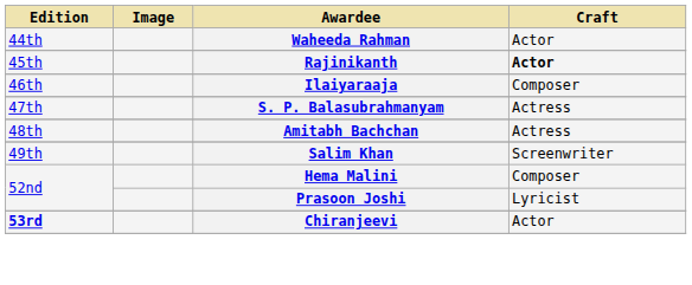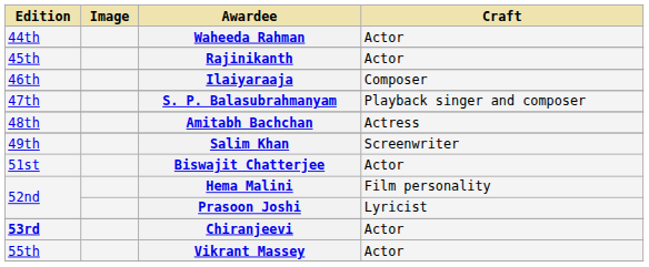Rajinikanth | Craft: bold -> normal
S. P. Balasubrahmanyam | Craft: Actress -> Playback singer and composer
+ row: 51st | Biswajit Chatterjee | Actor
Hema Malini | Craft: Composer -> Film personality
+ row: 55th | Vikrant Massey | Actor
